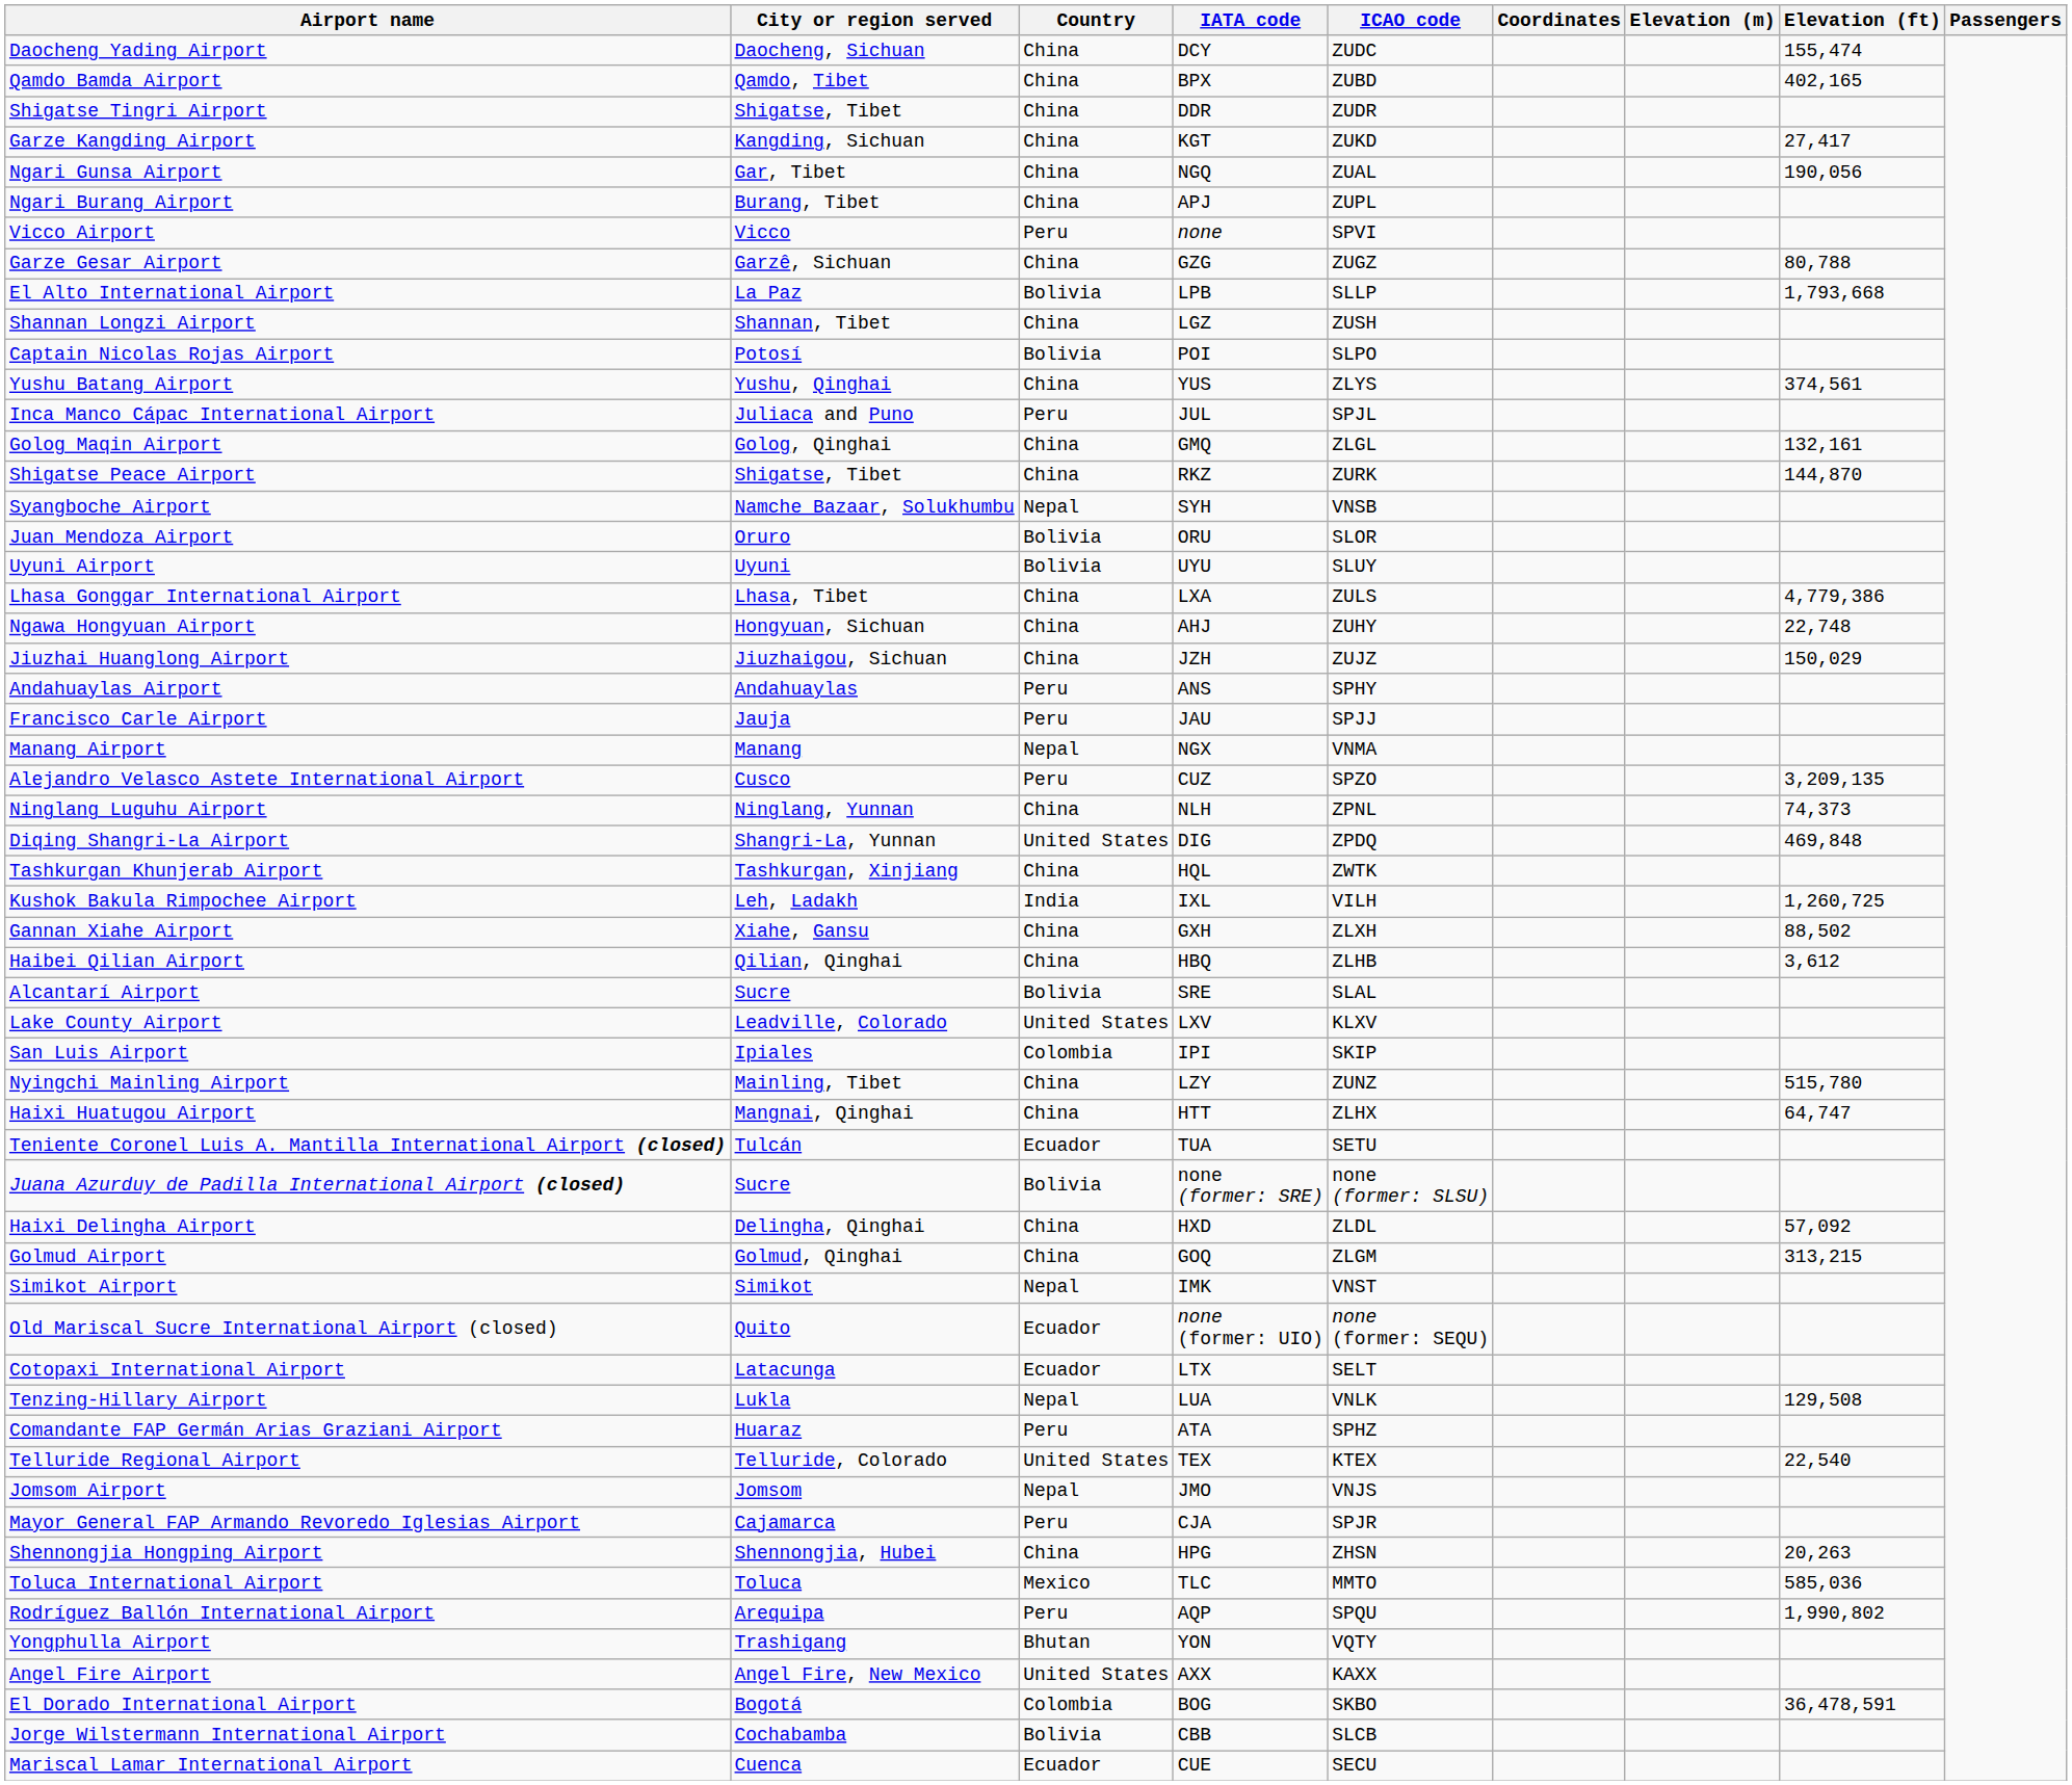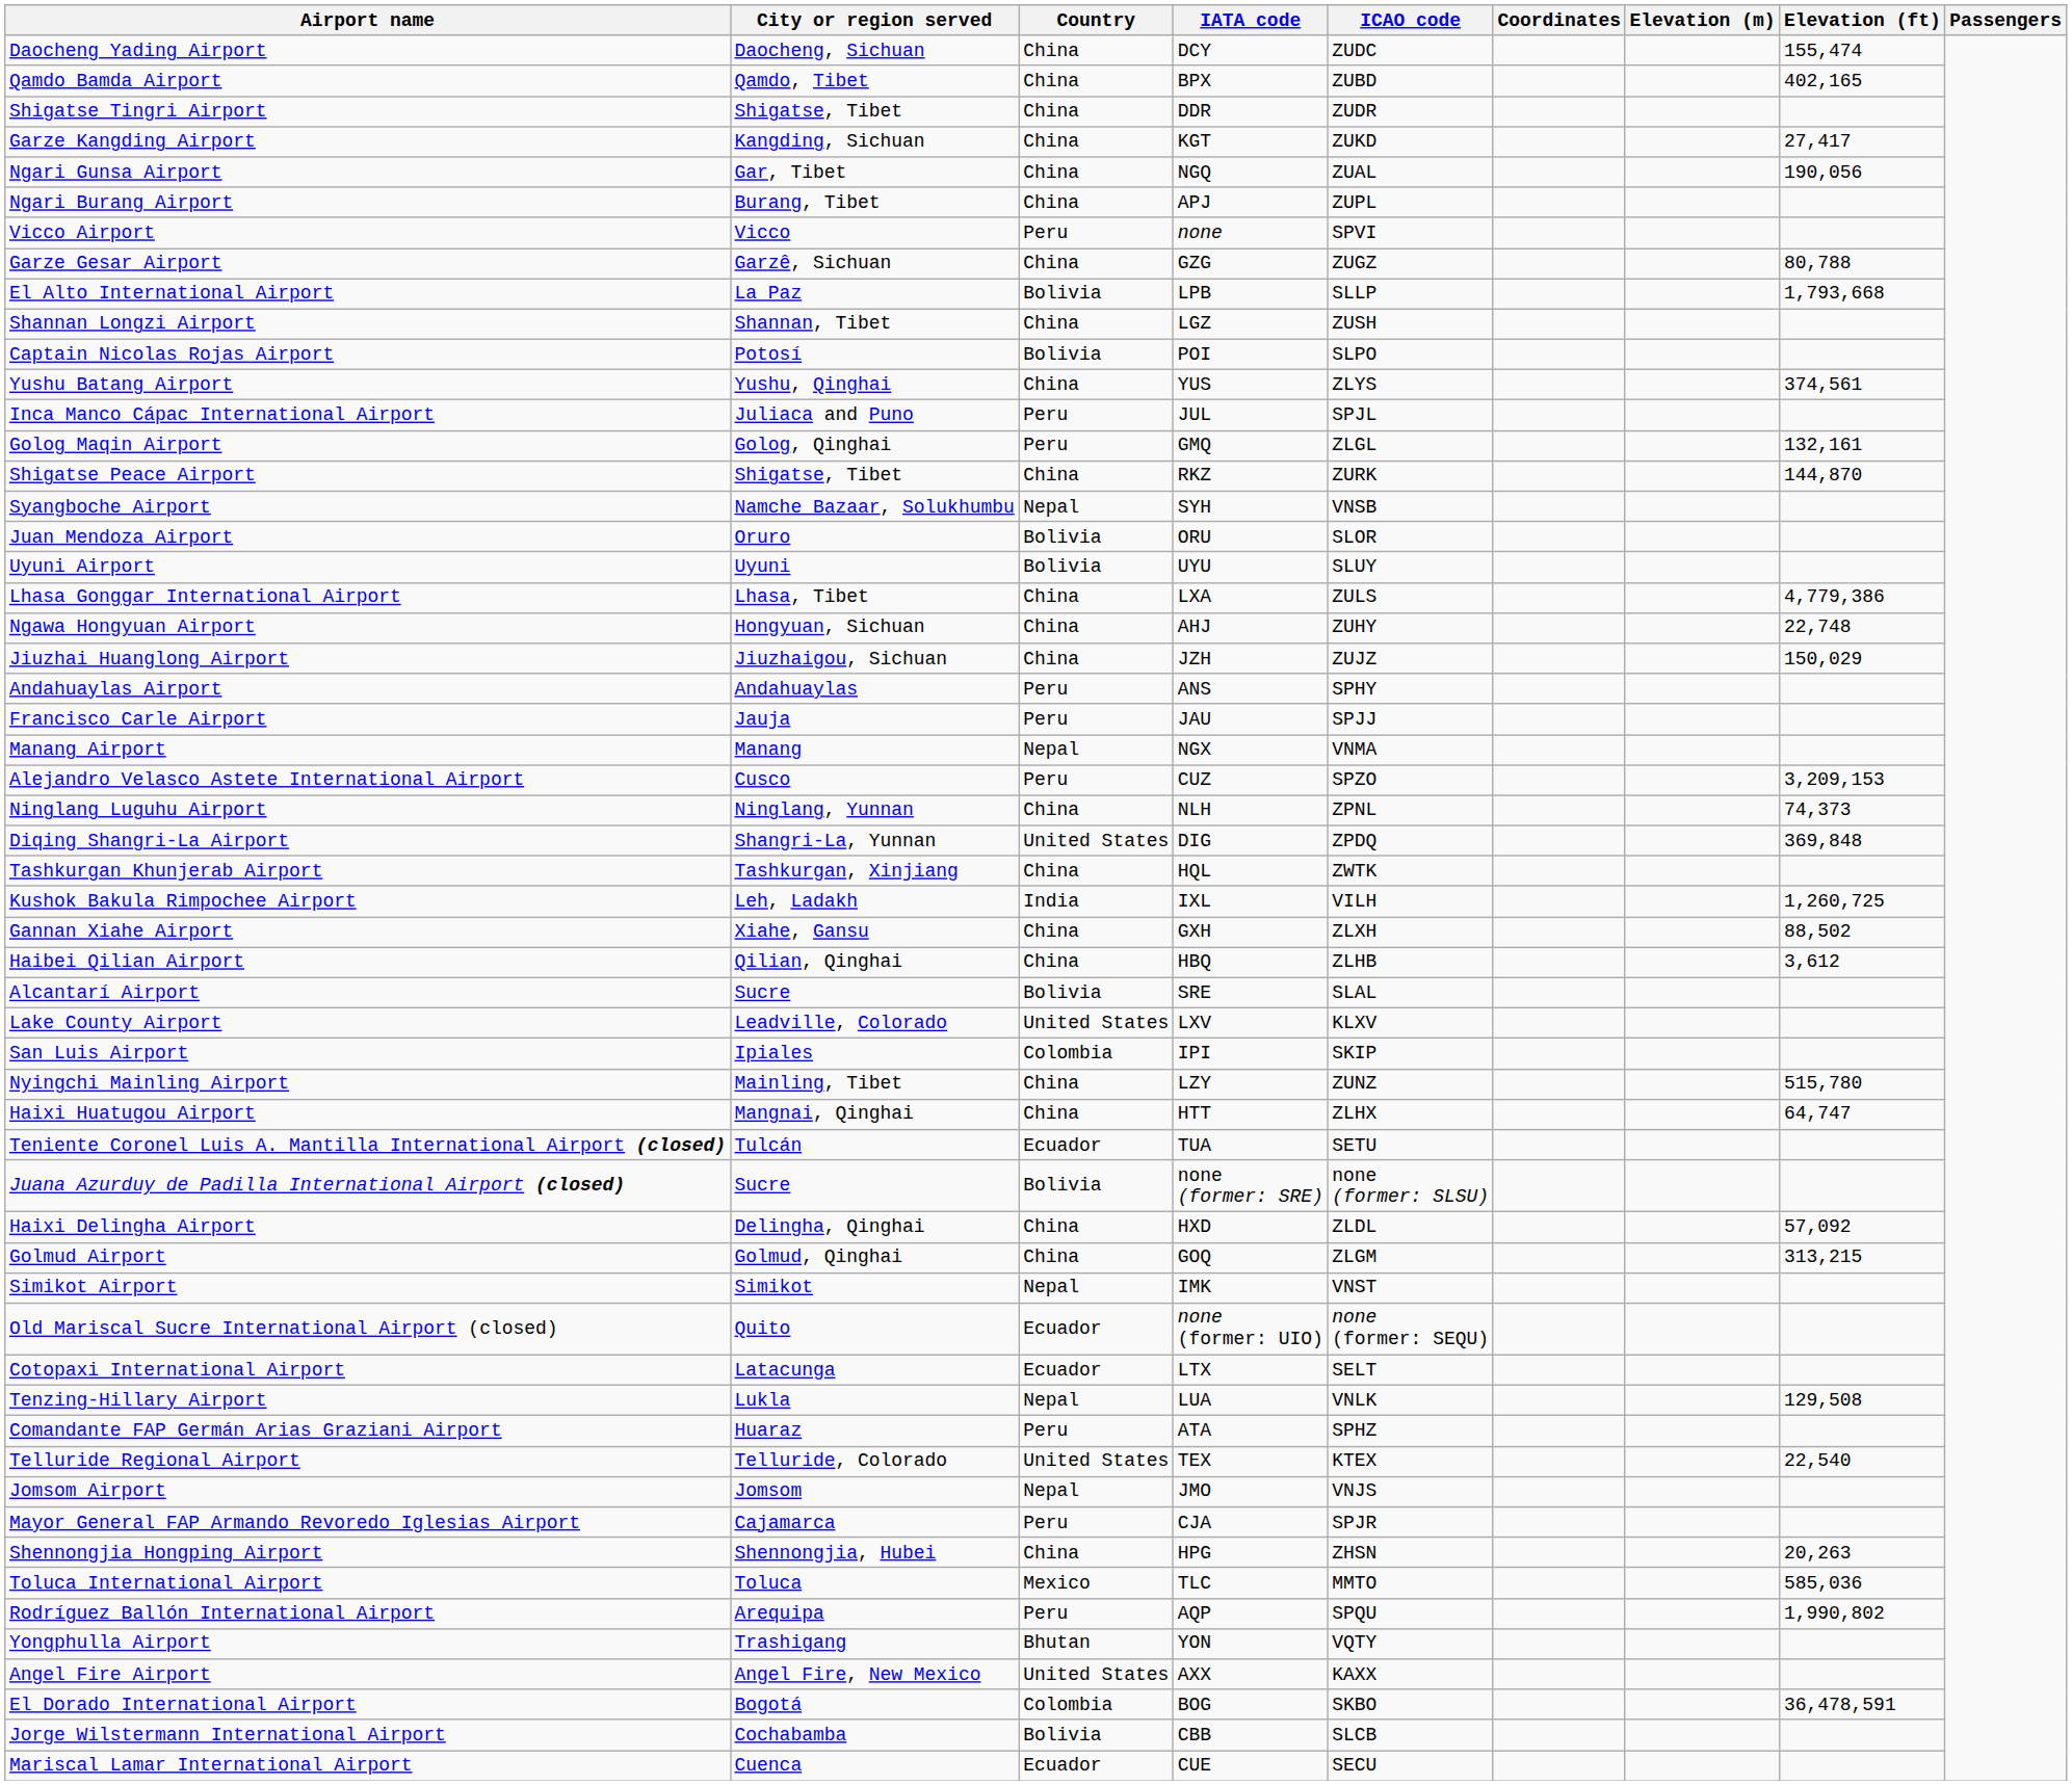Golog Maqin Airport | Country: China -> Peru
Alejandro Velasco Astete International Airport | Elevation (ft): 3,209,135 -> 3,209,153
Diqing Shangri-La Airport | Elevation (ft): 469,848 -> 369,848
